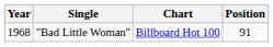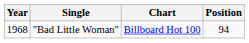"Bad Little Woman" | Position: 91 -> 94
